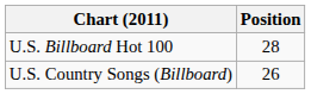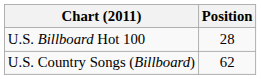U.S. Country Songs (Billboard) | Position: 26 -> 62
